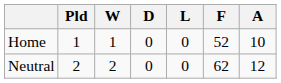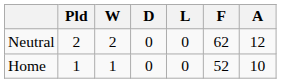rows swapped: Home <-> Neutral
